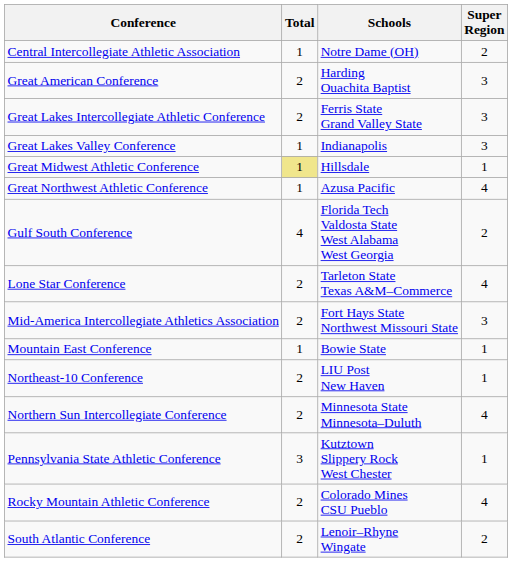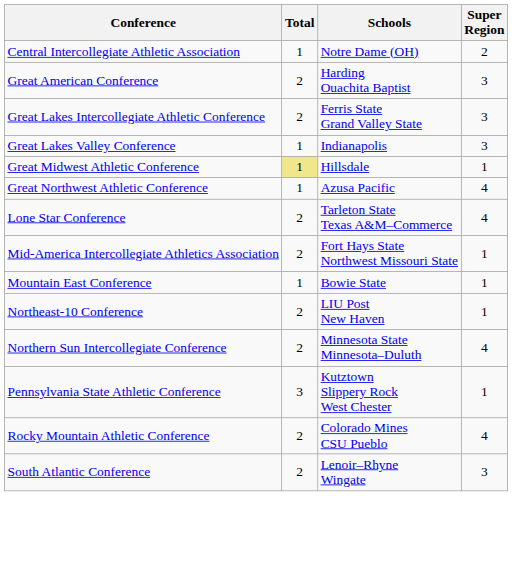- row: Gulf South Conference | 4 | Florida Tech Valdosta State West Alabama West Georgia | 2
Mid-America Intercollegiate Athletics Association | Super Region: 3 -> 1
South Atlantic Conference | Super Region: 2 -> 3
